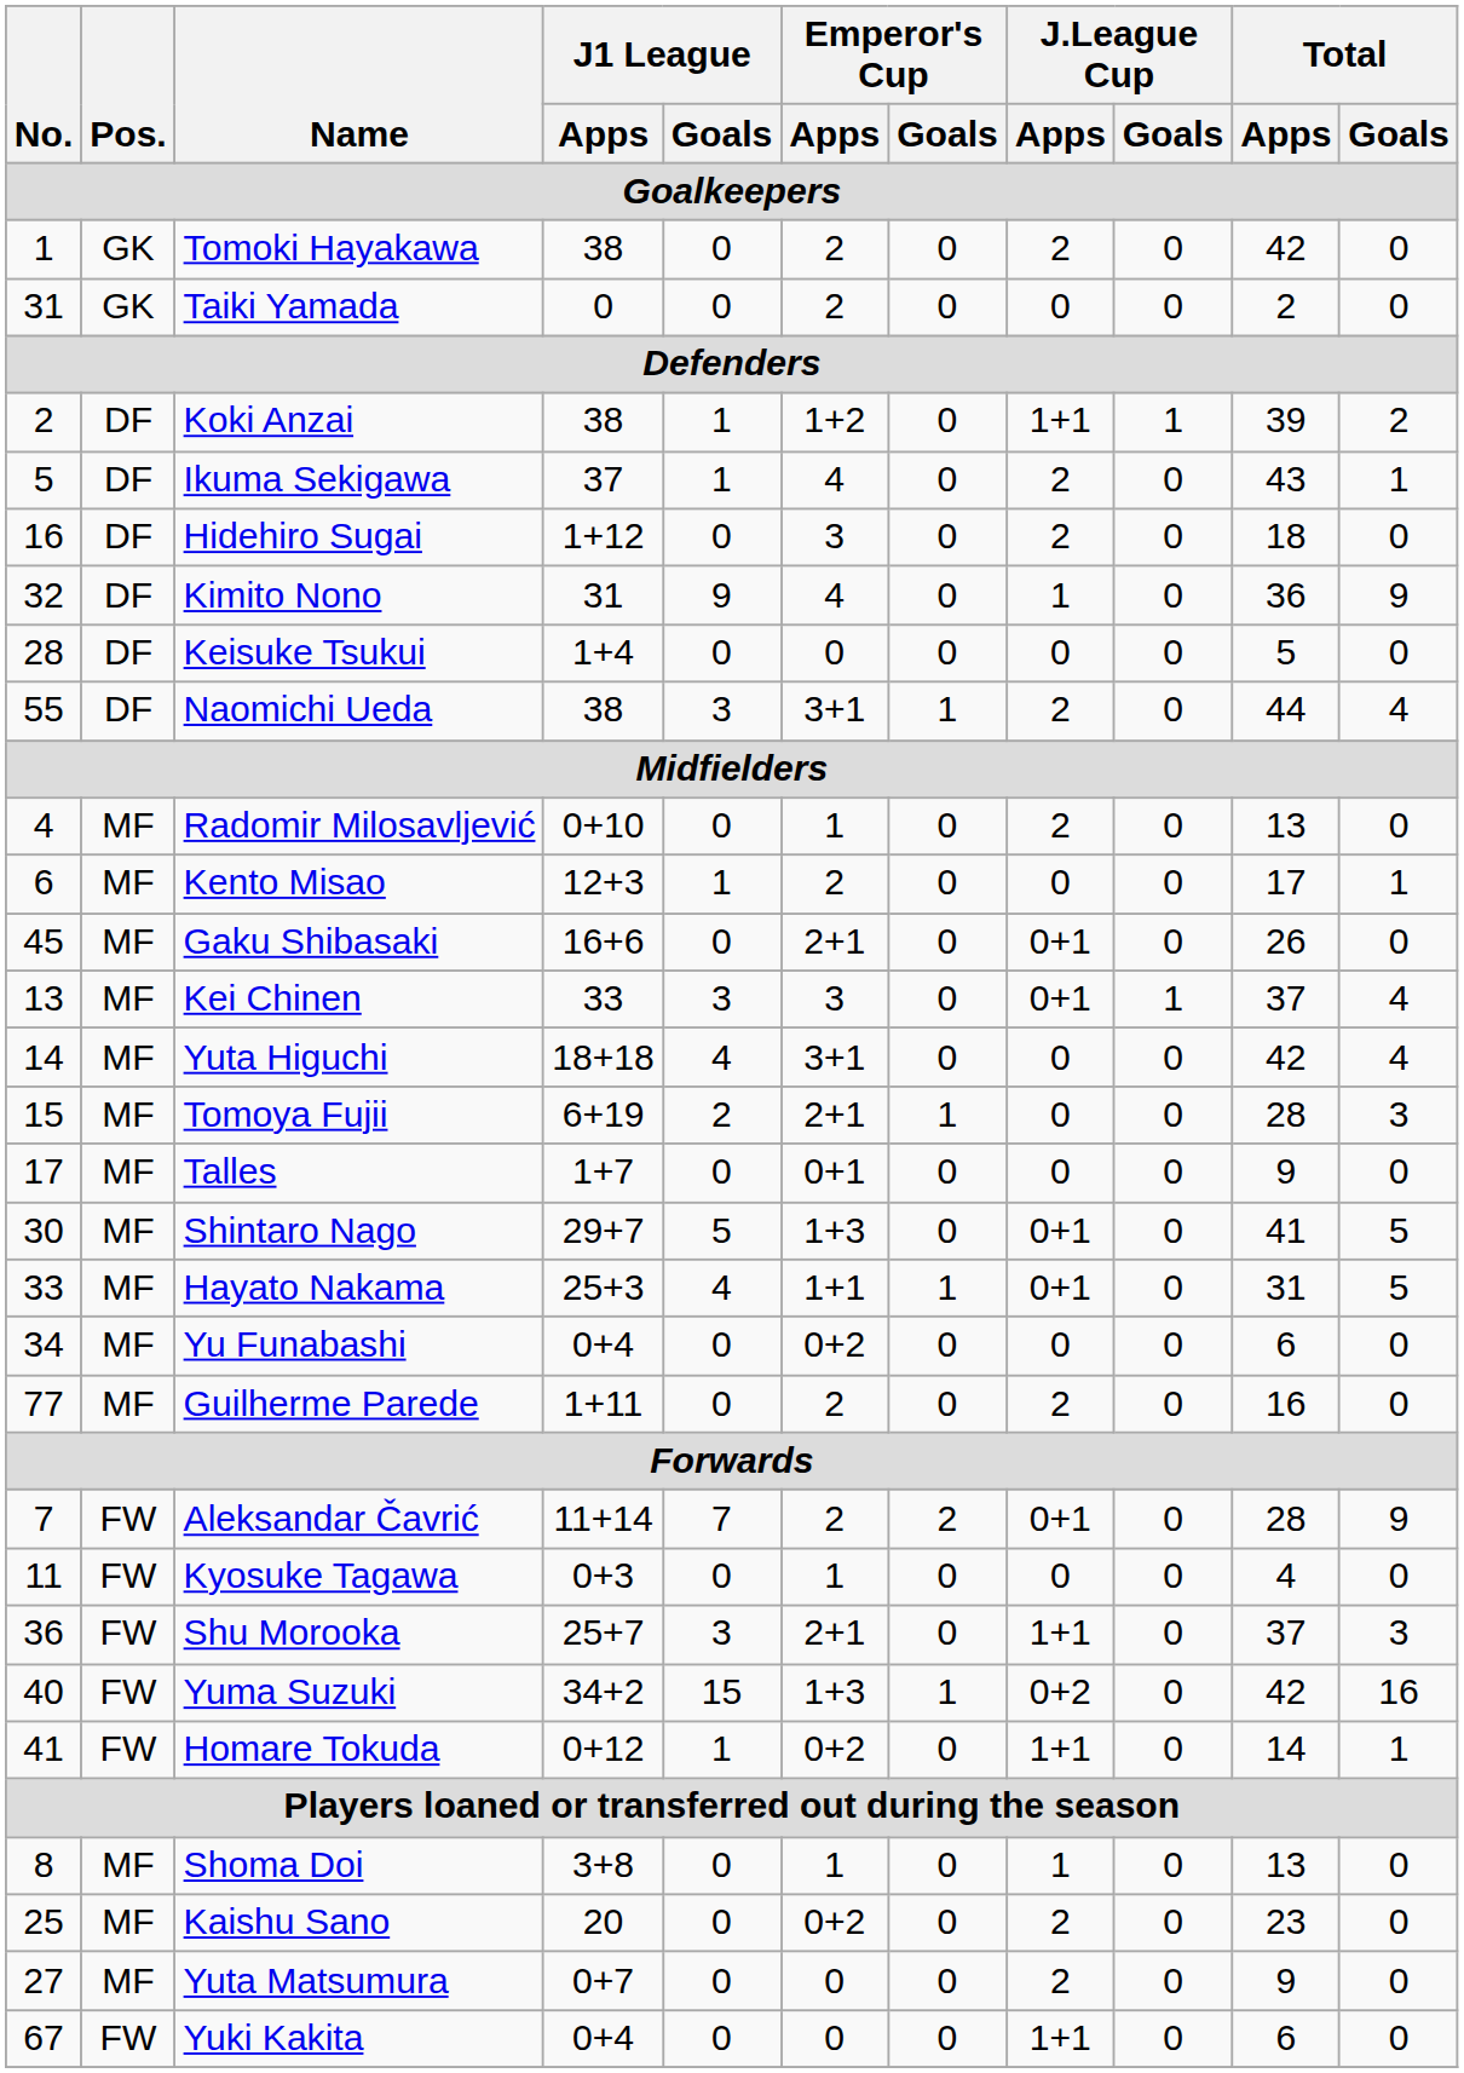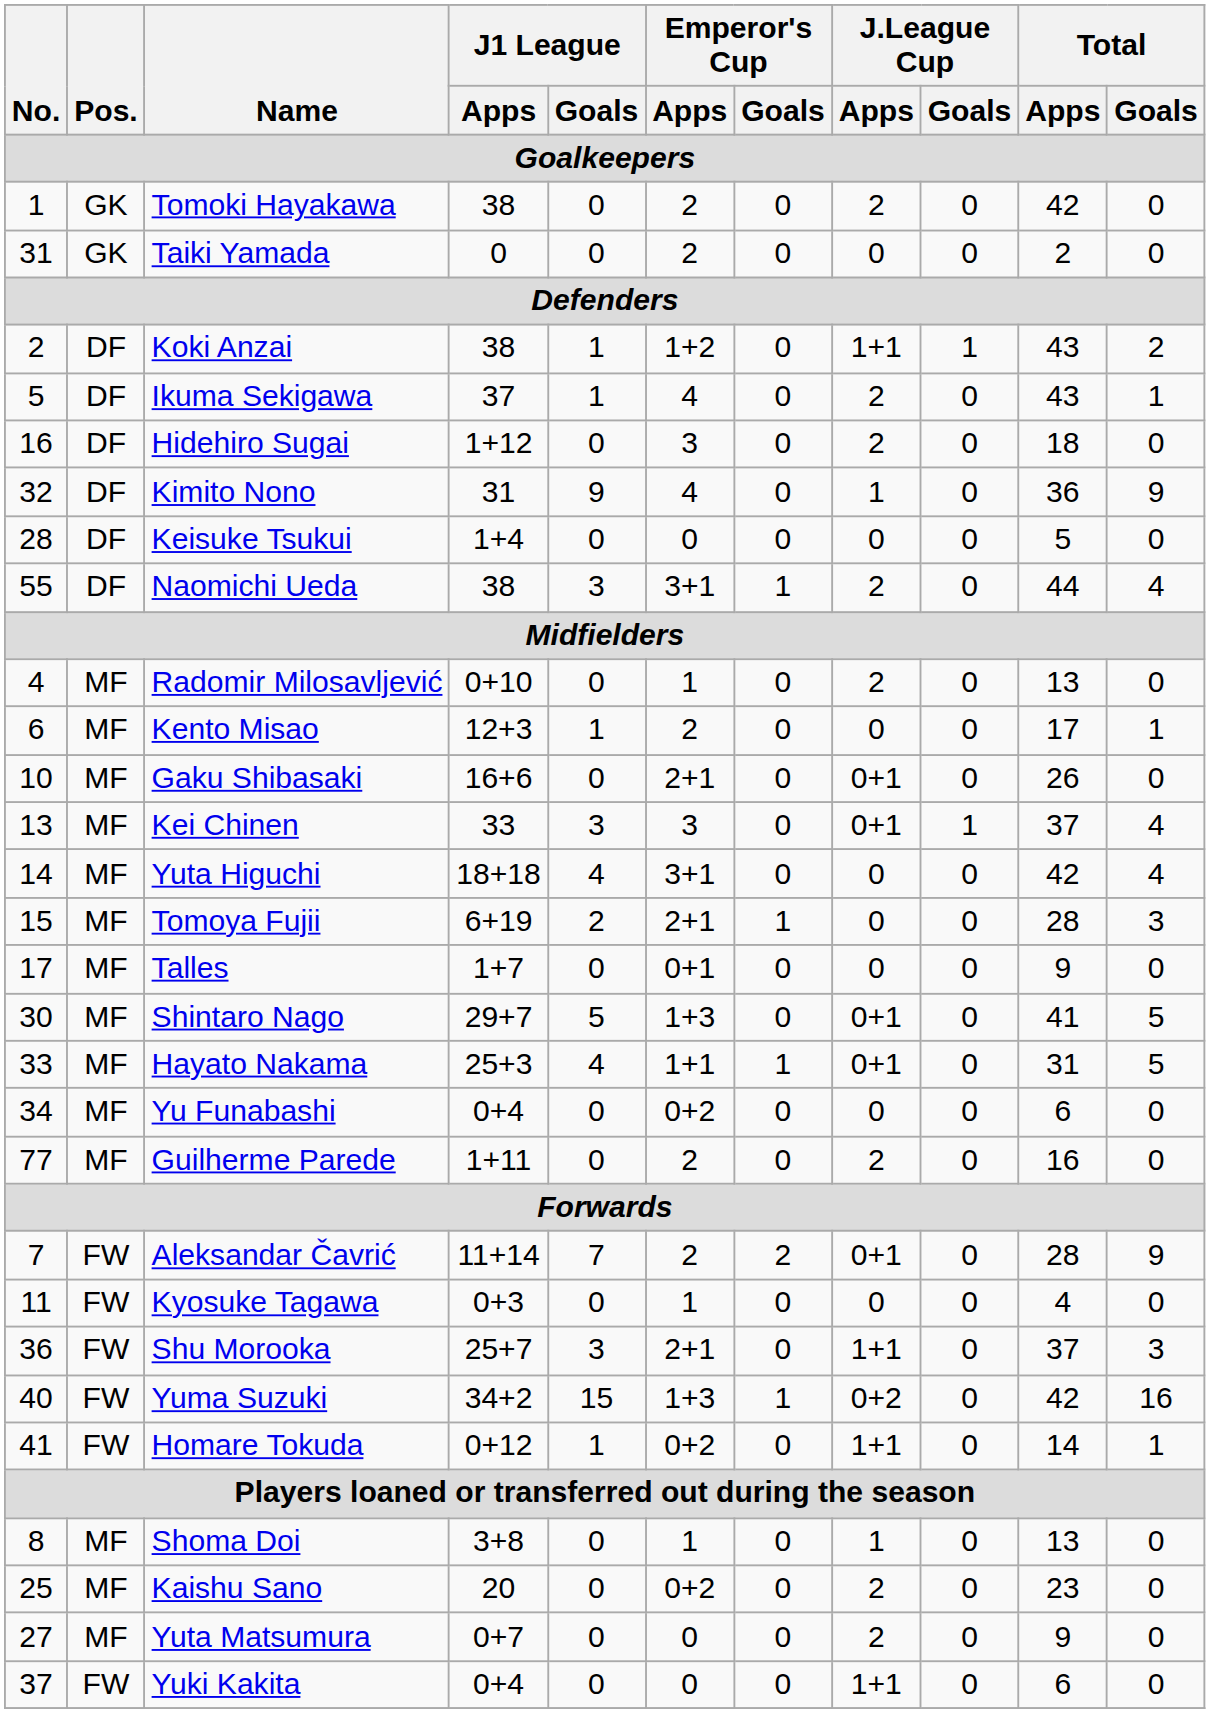Koki Anzai | Total / Apps / Goalkeepers: 39 -> 43
Gaku Shibasaki | No. / Goalkeepers: 45 -> 10
Yuki Kakita | No. / Goalkeepers: 67 -> 37
